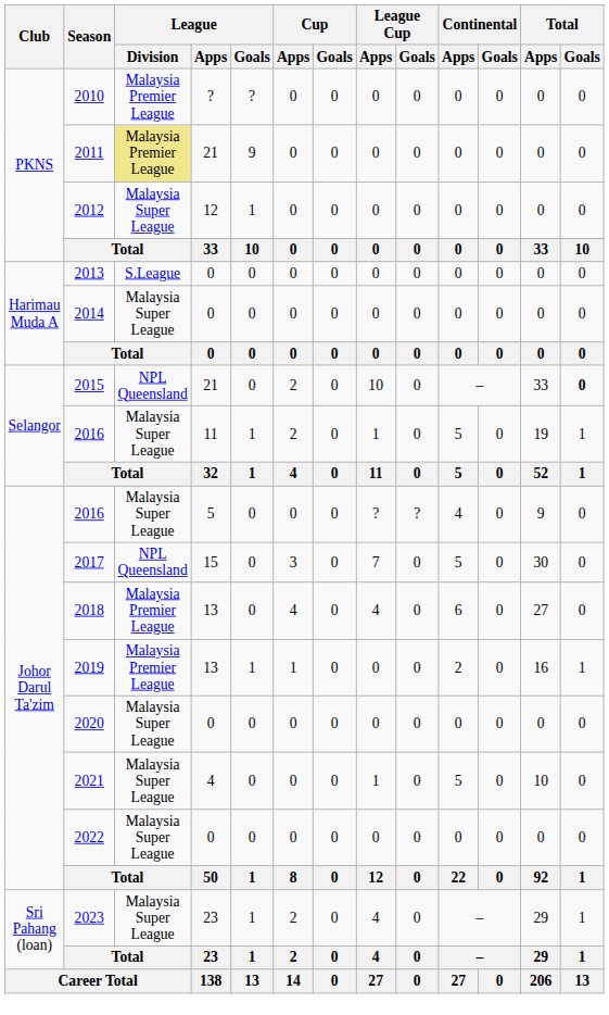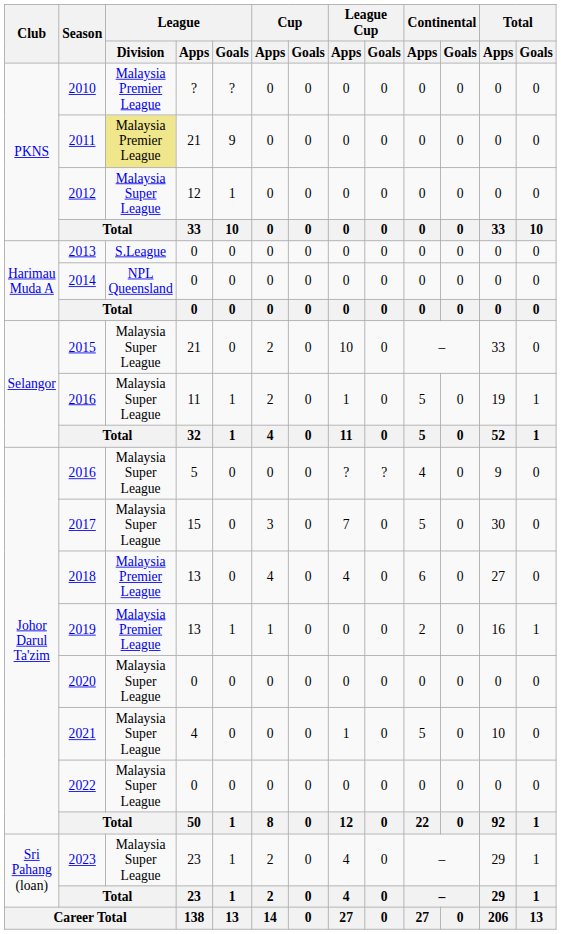2014 | League / Division: Malaysia Super League -> NPL Queensland
2015 | League / Division: NPL Queensland -> Malaysia Super League
2015 | Total / Goals: bold -> normal
2017 | League / Division: NPL Queensland -> Malaysia Super League
